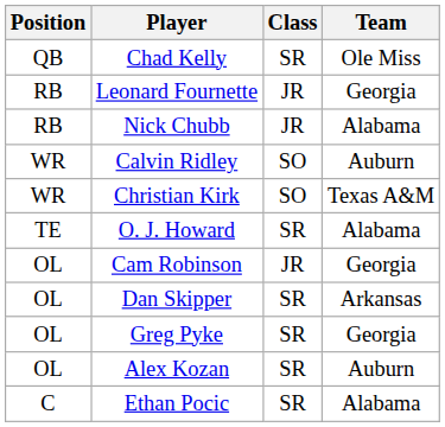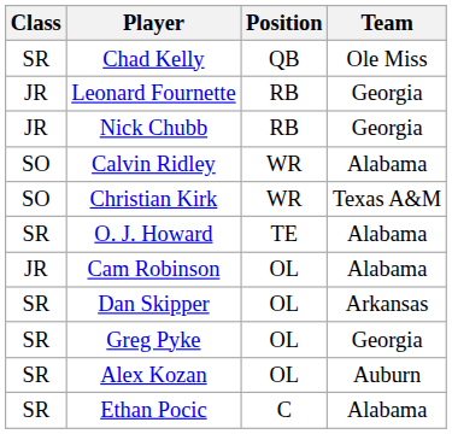columns swapped: Position <-> Class
Nick Chubb | Team: Alabama -> Georgia
Calvin Ridley | Team: Auburn -> Alabama
Cam Robinson | Team: Georgia -> Alabama
